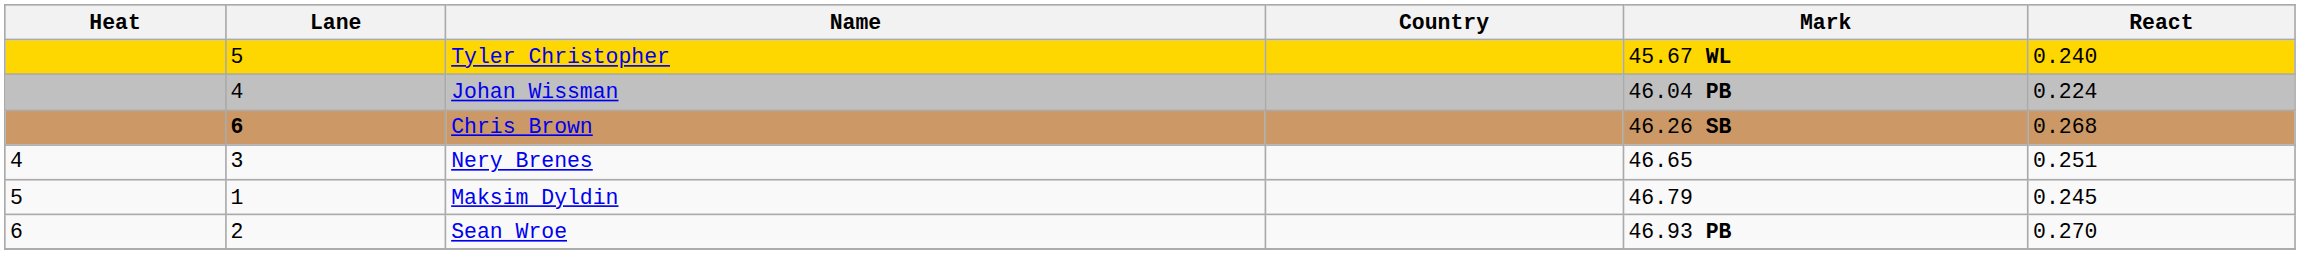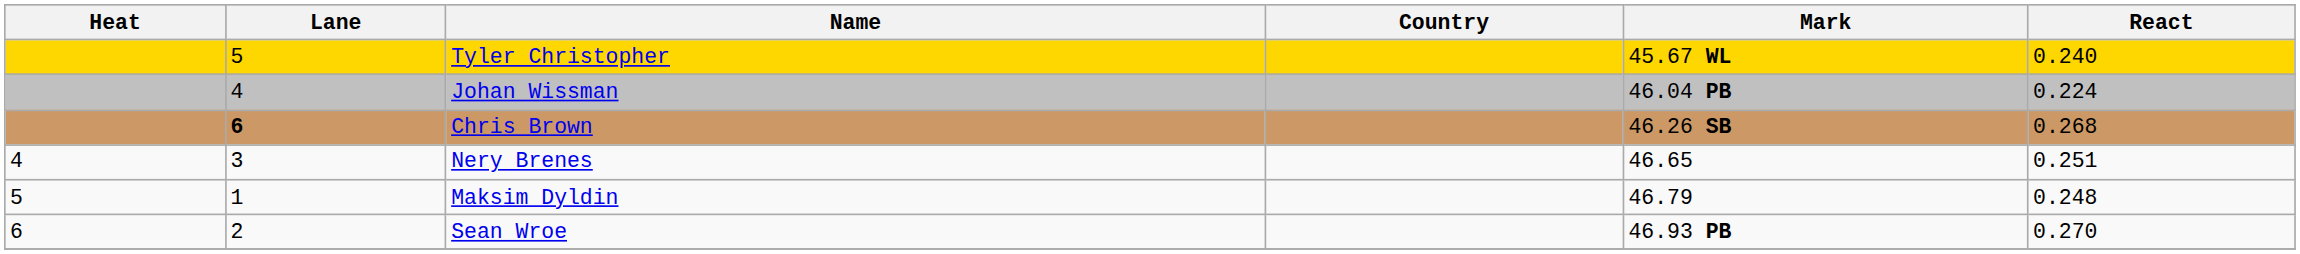Maksim Dyldin | React: 0.245 -> 0.248
